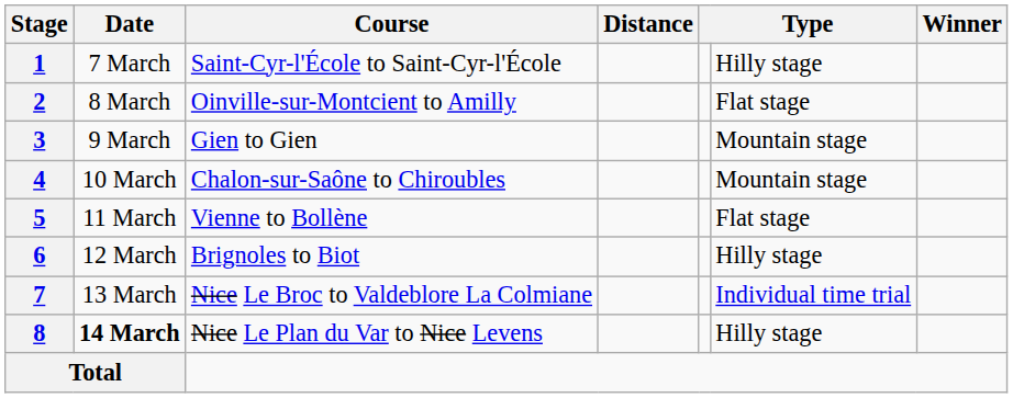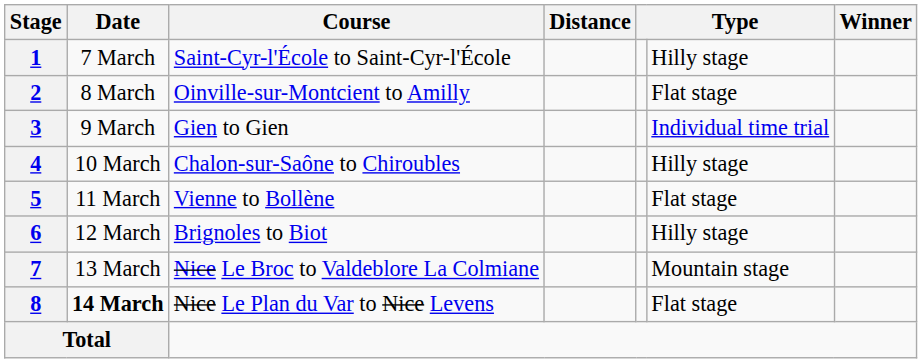3 | column 6: Mountain stage -> Individual time trial
4 | column 6: Mountain stage -> Hilly stage
7 | column 6: Individual time trial -> Mountain stage
8 | column 6: Hilly stage -> Flat stage
